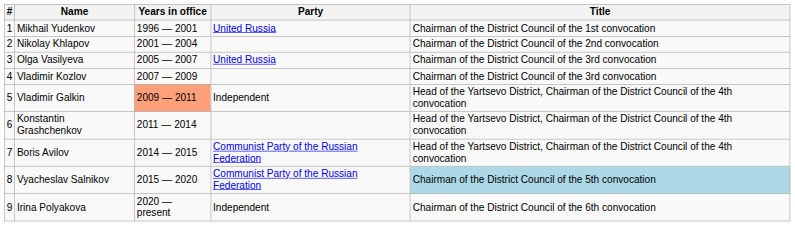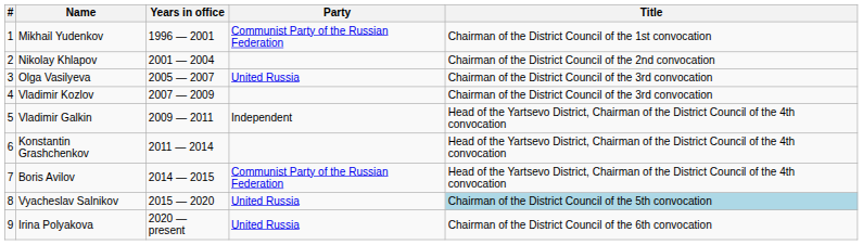Mikhail Yudenkov | Party: United Russia -> Communist Party of the Russian Federation
Vladimir Galkin | Years in office: lightsalmon background -> no background
Vyacheslav Salnikov | Party: Communist Party of the Russian Federation -> United Russia
Irina Polyakova | Party: Independent -> United Russia
